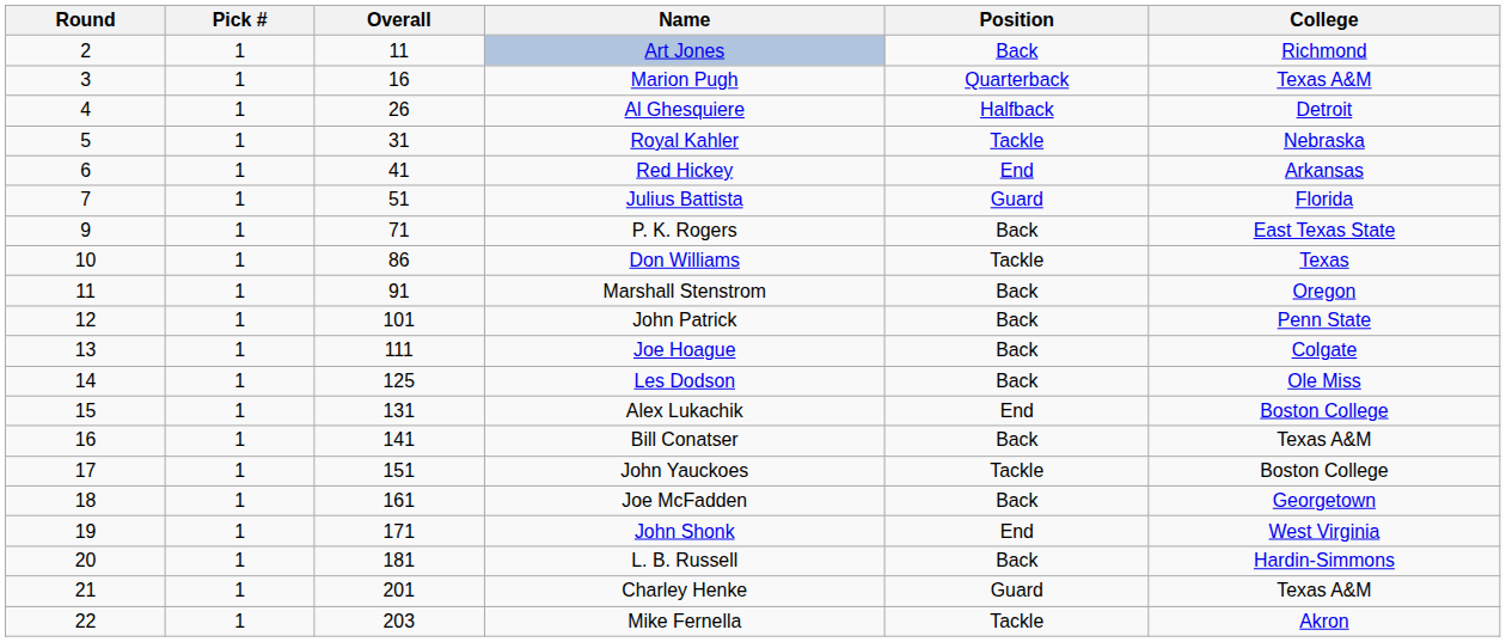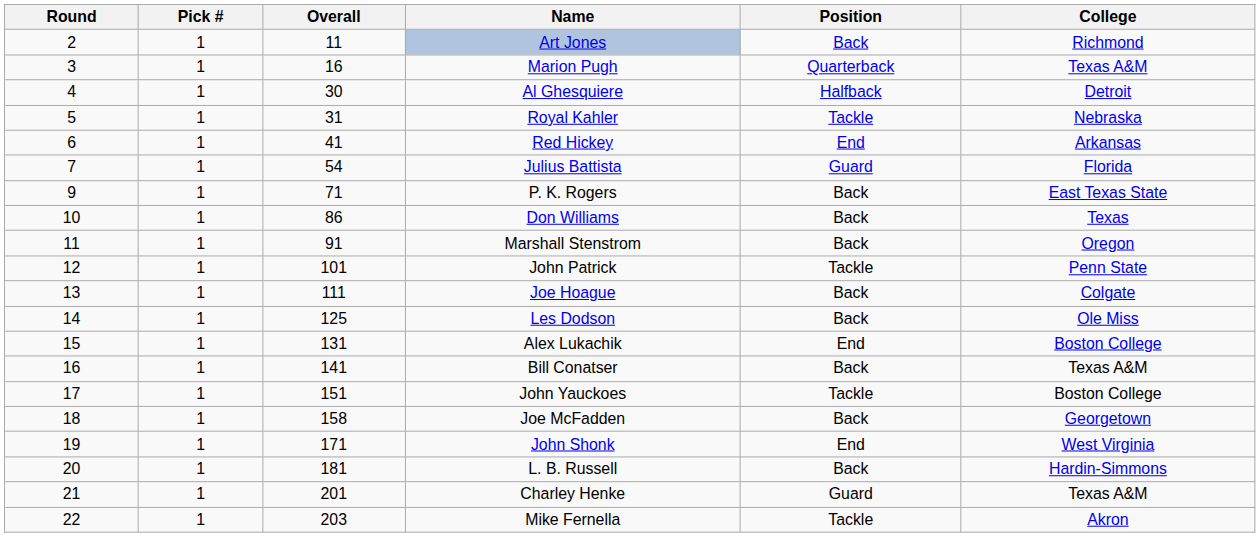Al Ghesquiere | Overall: 26 -> 30
Julius Battista | Overall: 51 -> 54
Don Williams | Position: Tackle -> Back
John Patrick | Position: Back -> Tackle
Joe McFadden | Overall: 161 -> 158
